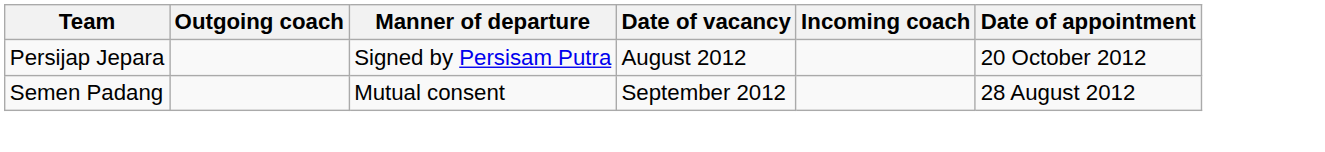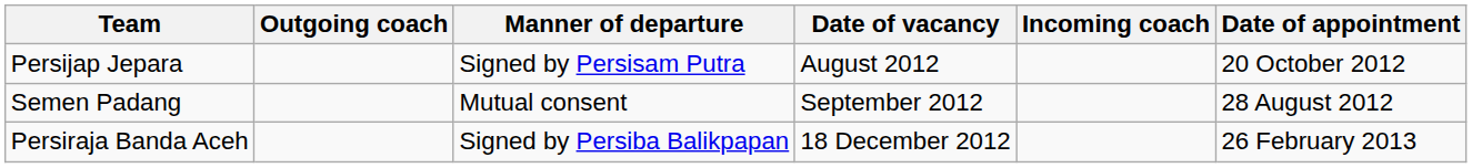+ row: Persiraja Banda Aceh | Signed by Persiba Balikpapan | 18 December 2012 | 26 February 2013
